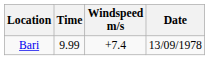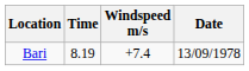Bari | Time: 9.99 -> 8.19
